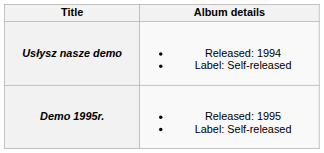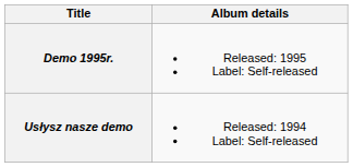rows swapped: Usłysz nasze demo <-> Demo 1995r.
